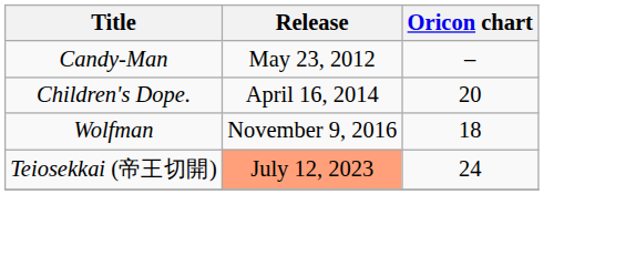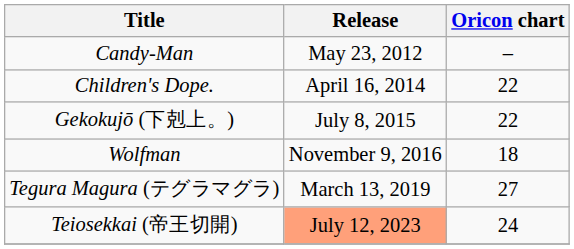Children's Dope. | Oricon chart: 20 -> 22
+ row: Gekokujō (下剋上。) | July 8, 2015 | 22
+ row: Tegura Magura (テグラマグラ) | March 13, 2019 | 27
